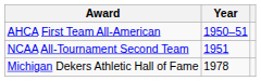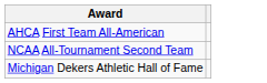- column: Year | 1950–51 | 1951 | 1978
